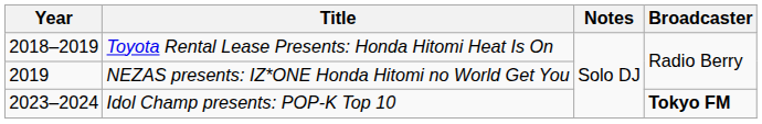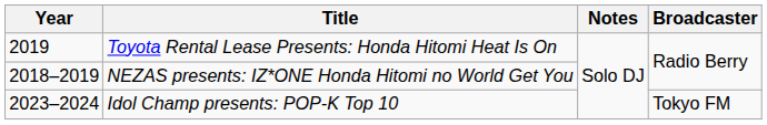Toyota Rental Lease Presents: Honda Hitomi Heat Is On | Year: 2018–2019 -> 2019
NEZAS presents: IZ*ONE Honda Hitomi no World Get You | Year: 2019 -> 2018–2019
Idol Champ presents: POP-K Top 10 | Broadcaster: bold -> normal
